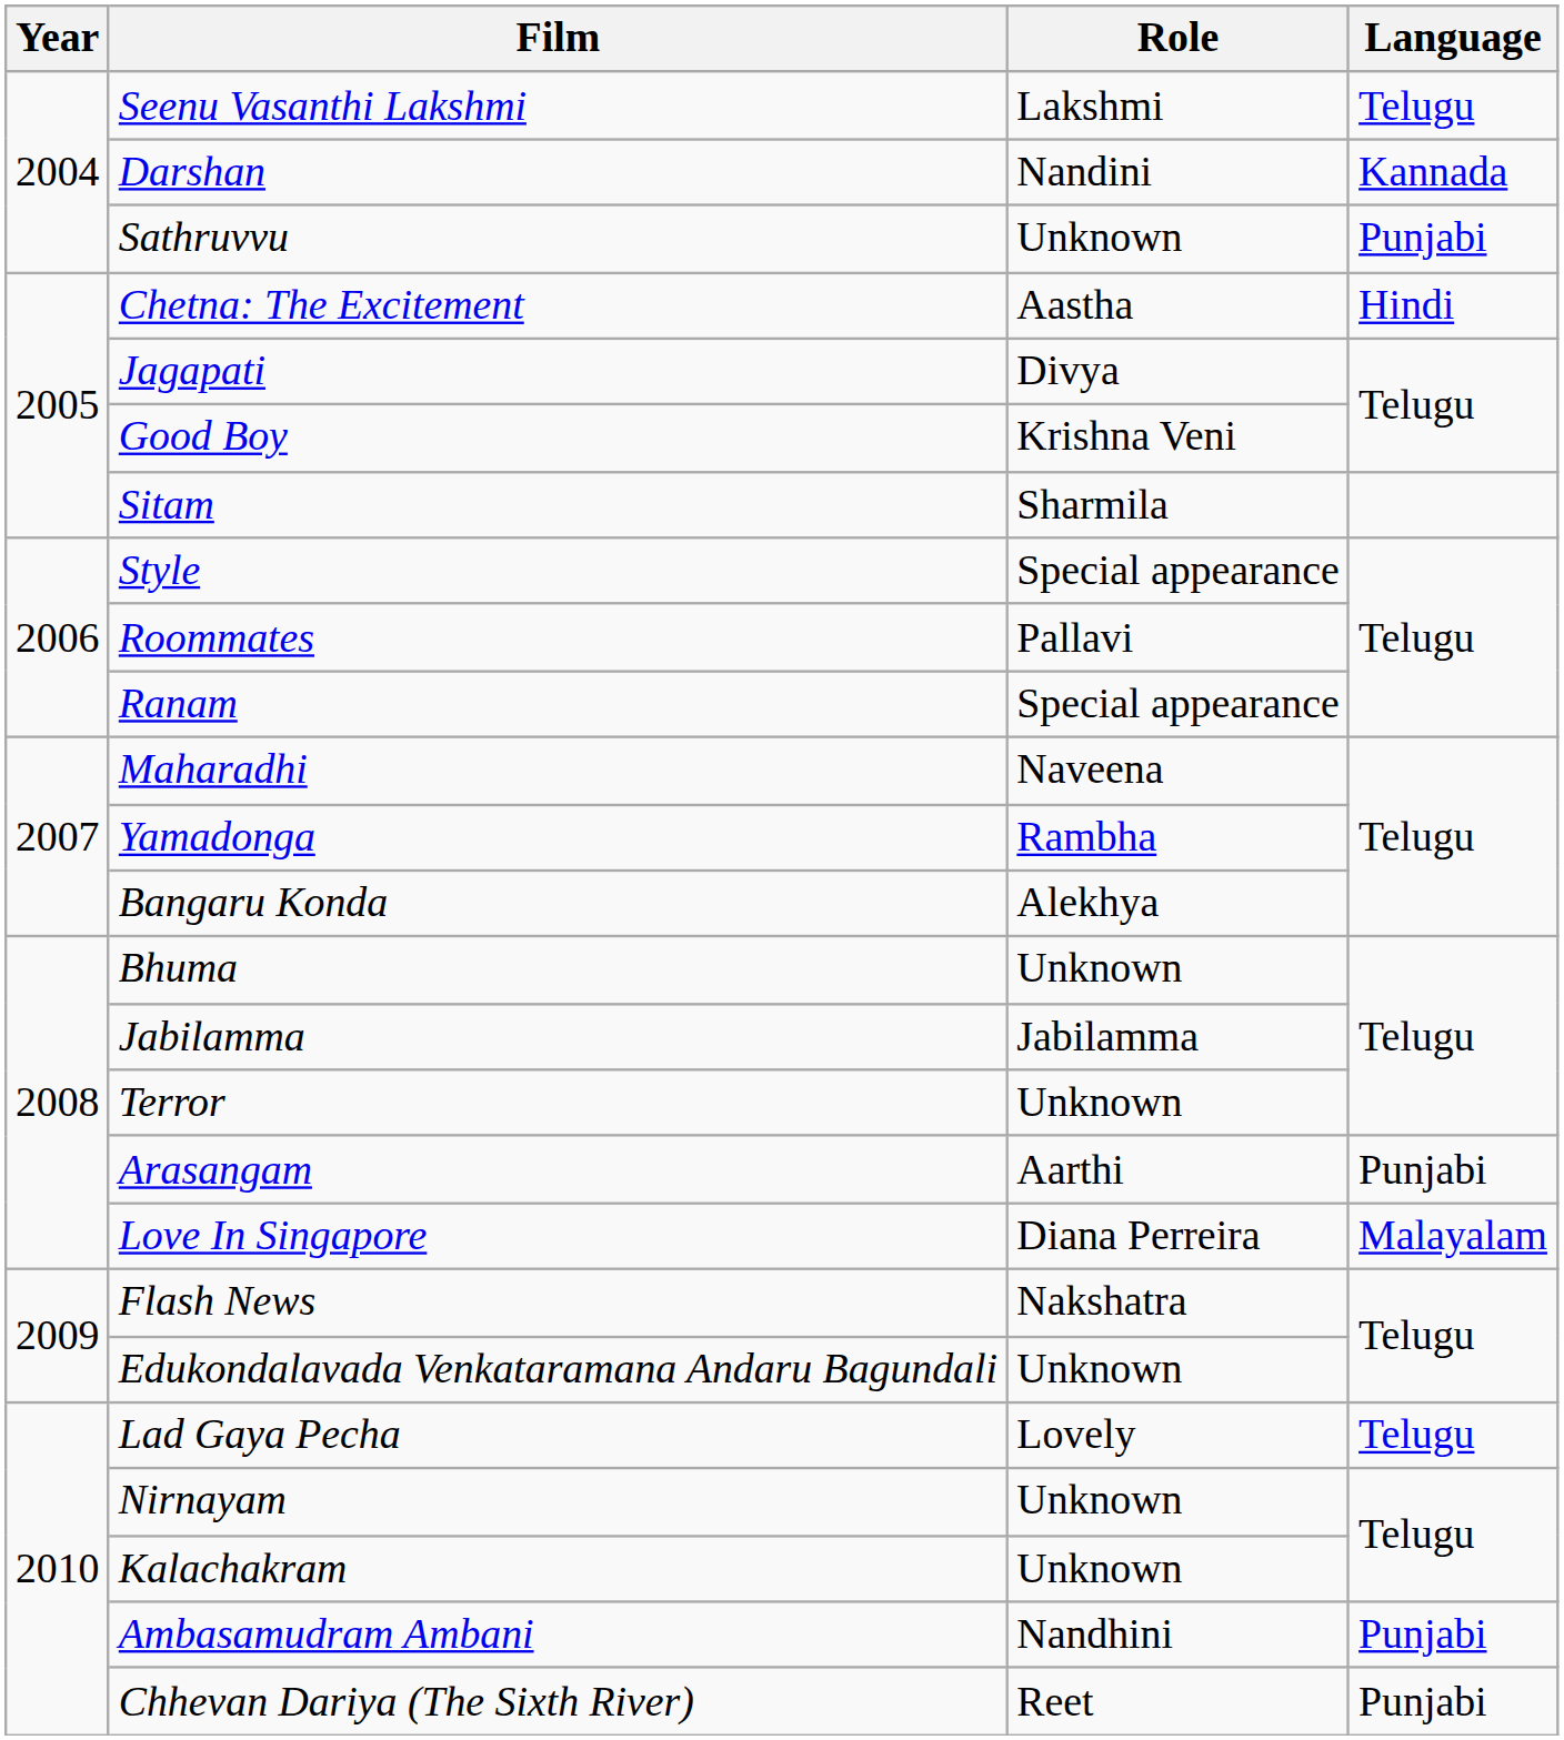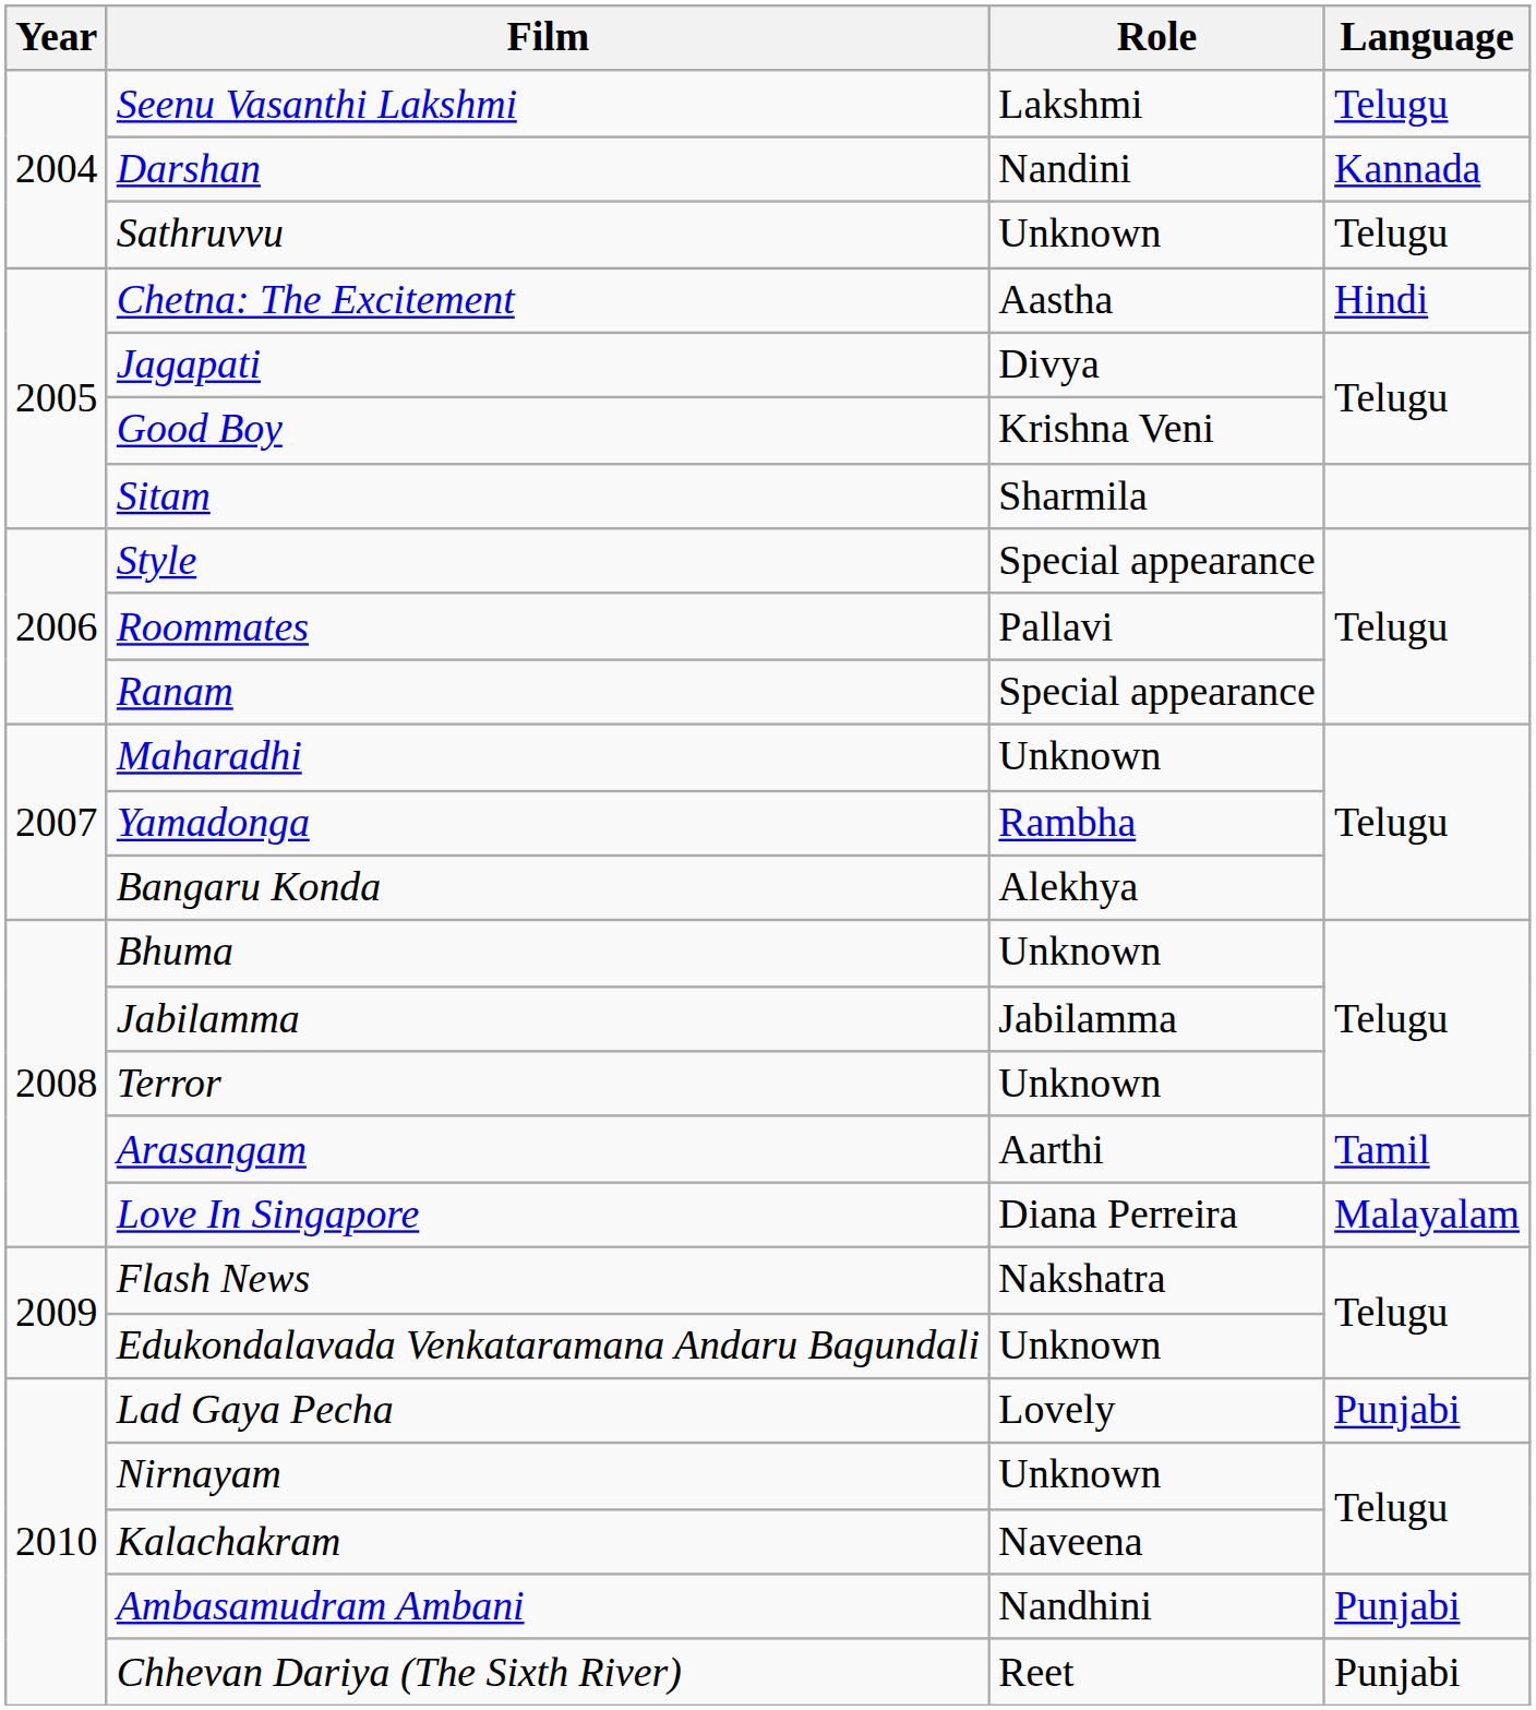Sathruvvu | Language: Punjabi -> Telugu
Maharadhi | Role: Naveena -> Unknown
Arasangam | Language: Punjabi -> Tamil
Lad Gaya Pecha | Language: Telugu -> Punjabi
Kalachakram | Role: Unknown -> Naveena
